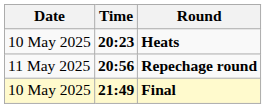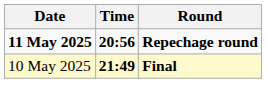- row: 10 May 2025 | 20:23 | Heats
Repechage round | Date: normal -> bold
